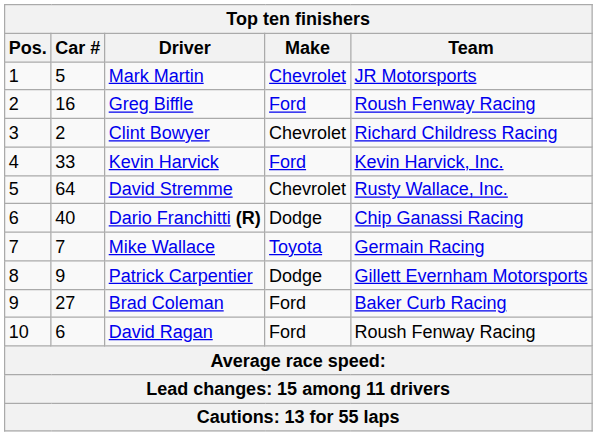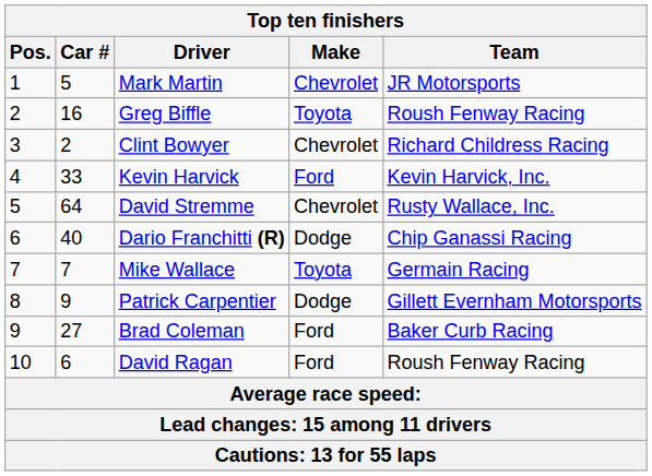Greg Biffle | Make: Ford -> Toyota
